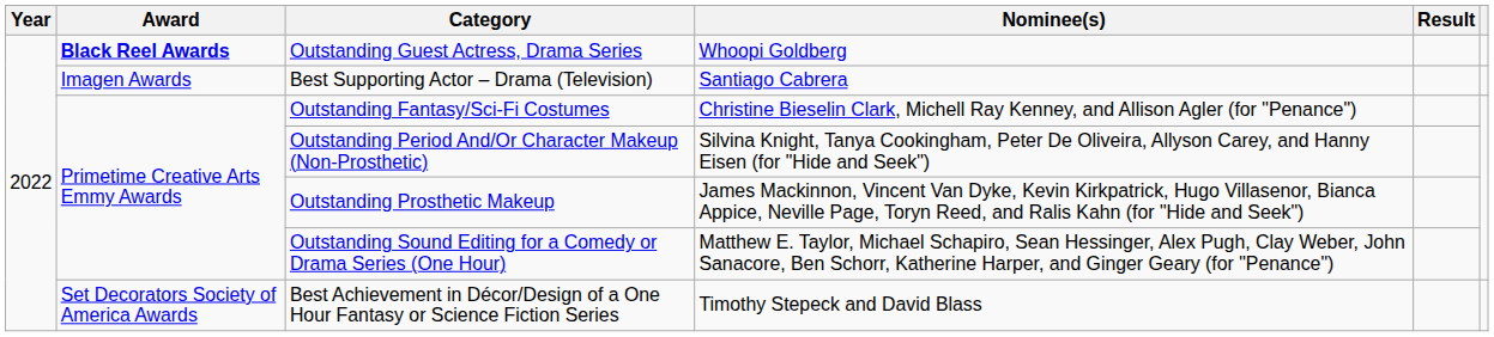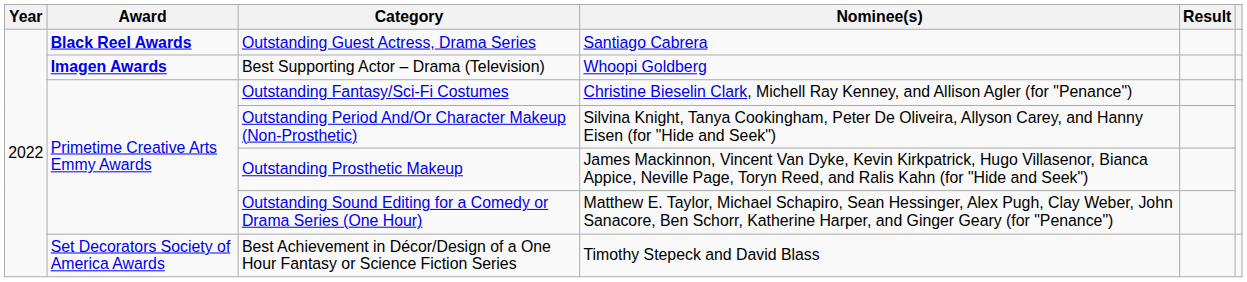Outstanding Guest Actress, Drama Series | Nominee(s): Whoopi Goldberg -> Santiago Cabrera
Best Supporting Actor – Drama (Television) | Award: normal -> bold
Best Supporting Actor – Drama (Television) | Nominee(s): Santiago Cabrera -> Whoopi Goldberg
